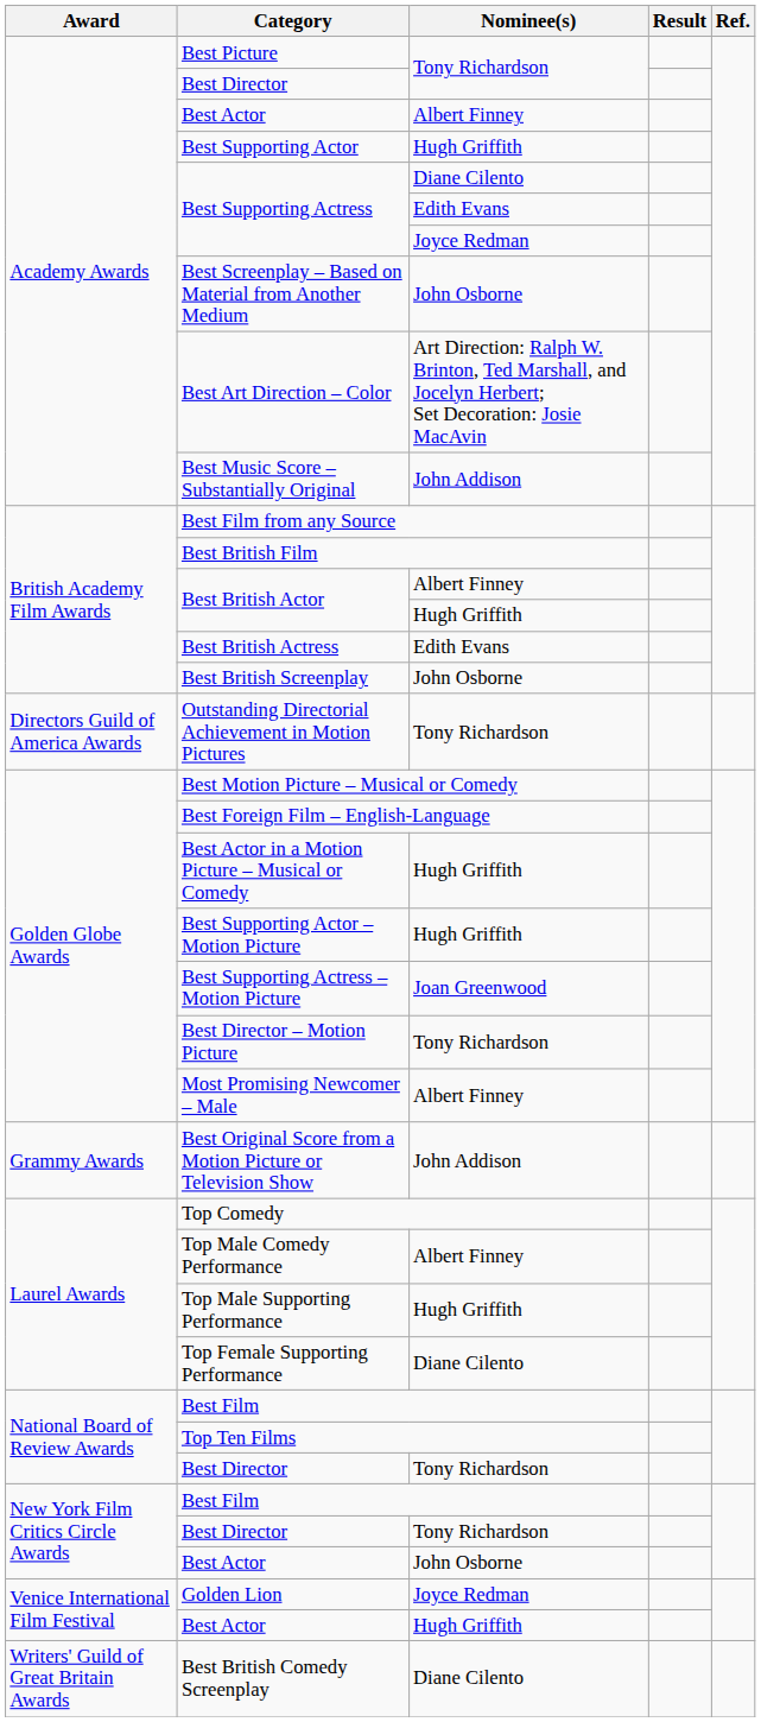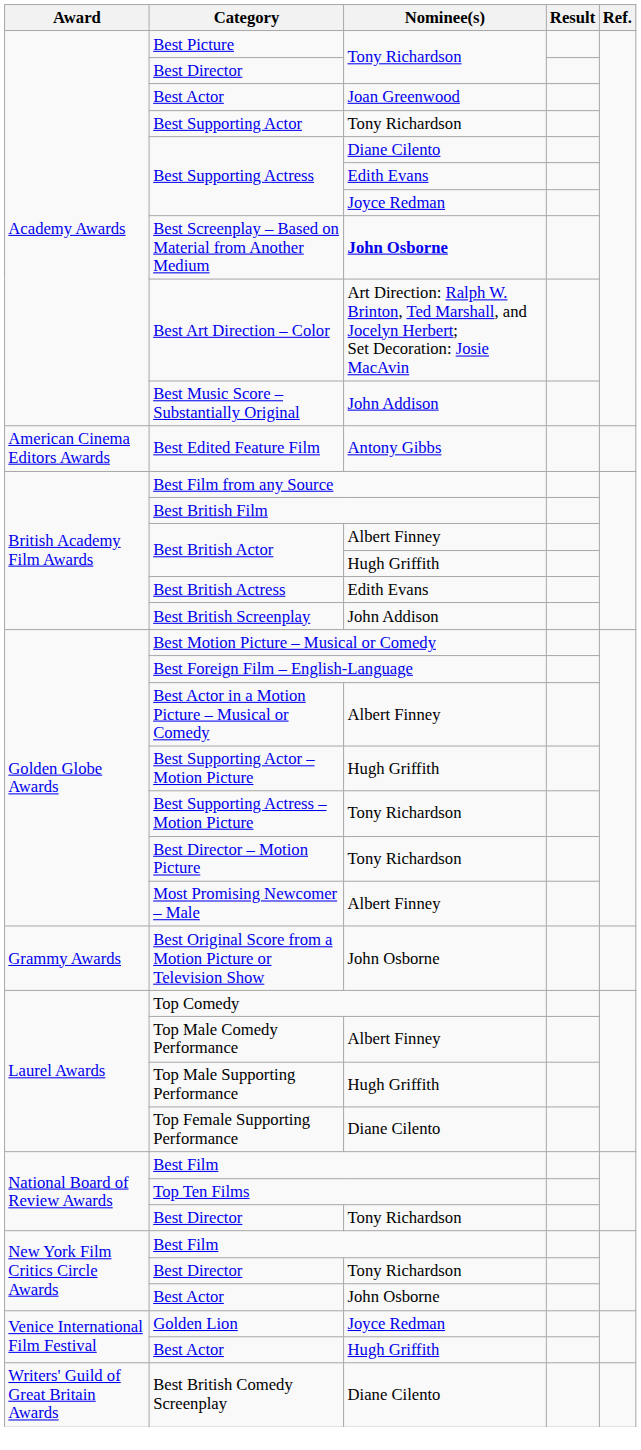Academy Awards / Best Actor | Nominee(s): Albert Finney -> Joan Greenwood
Best Supporting Actor | Nominee(s): Hugh Griffith -> Tony Richardson
Best Screenplay – Based on Material from Another Medium | Nominee(s): normal -> bold
+ row: American Cinema Editors Awards | Best Edited Feature Film | Antony Gibbs
Best British Screenplay | Nominee(s): John Osborne -> John Addison
- row: Directors Guild of America Awards | Outstanding Directorial Achievement in Motion Pictures | Tony Richardson
Best Actor in a Motion Picture – Musical or Comedy | Nominee(s): Hugh Griffith -> Albert Finney
Best Supporting Actress – Motion Picture | Nominee(s): Joan Greenwood -> Tony Richardson
Best Original Score from a Motion Picture or Television Show | Nominee(s): John Addison -> John Osborne
